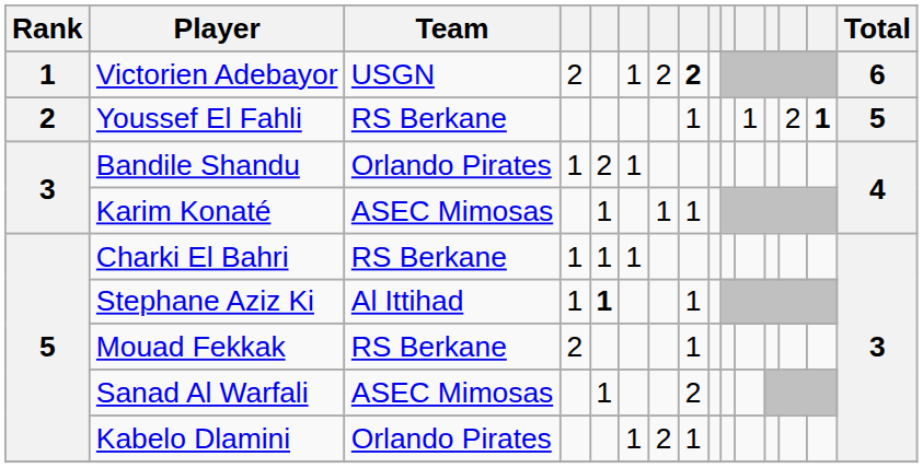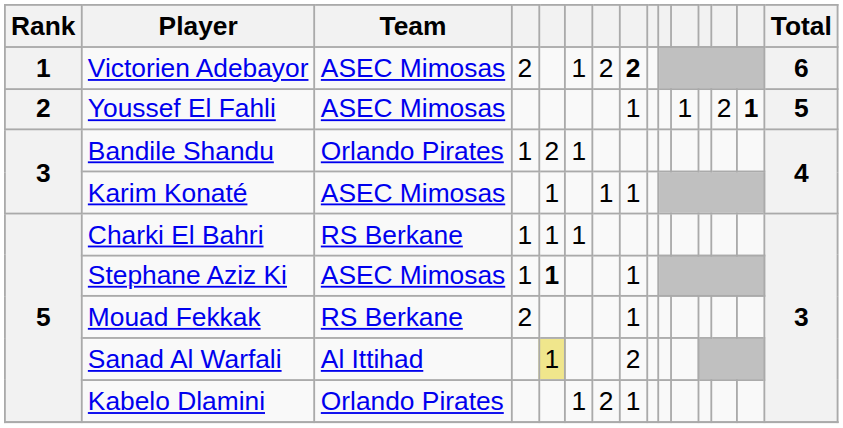Victorien Adebayor | Team: USGN -> ASEC Mimosas
Youssef El Fahli | Team: RS Berkane -> ASEC Mimosas
Stephane Aziz Ki | Team: Al Ittihad -> ASEC Mimosas
Sanad Al Warfali | Team: ASEC Mimosas -> Al Ittihad
Sanad Al Warfali | column 5: no background -> khaki background
